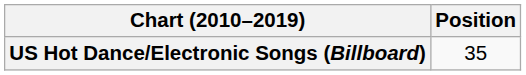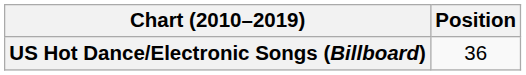US Hot Dance/Electronic Songs (Billboard) | Position: 35 -> 36
